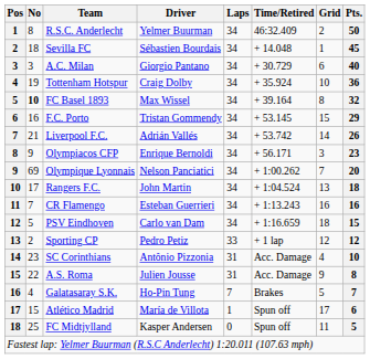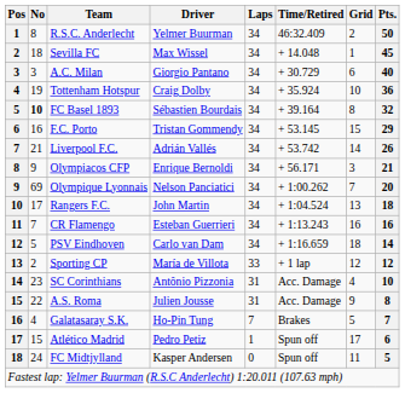Sevilla FC | Driver: Sébastien Bourdais -> Max Wissel
FC Basel 1893 | Driver: Max Wissel -> Sébastien Bourdais
Olympiacos CFP | Pts.: 23 -> 21
PSV Eindhoven | Pts.: 15 -> 14
Sporting CP | Driver: Pedro Petiz -> María de Villota
Atlético Madrid | Driver: María de Villota -> Pedro Petiz
FC Midtjylland | No: 25 -> 24
